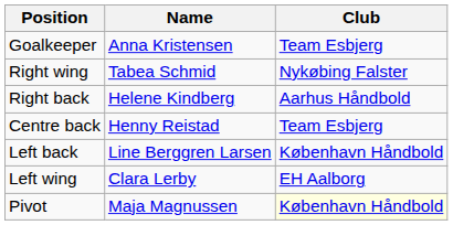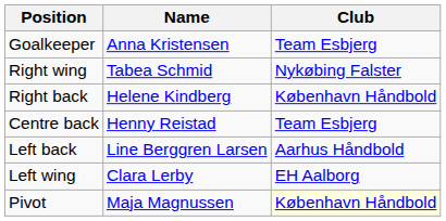Right back | Club: Aarhus Håndbold -> København Håndbold
Left back | Club: København Håndbold -> Aarhus Håndbold
